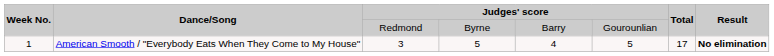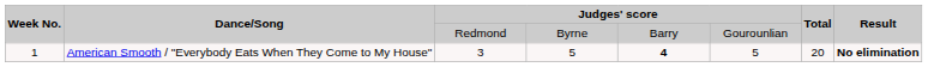1 | column 5: normal -> bold
1 | Total: 17 -> 20
